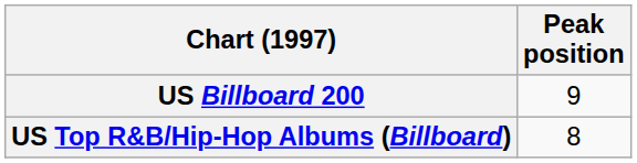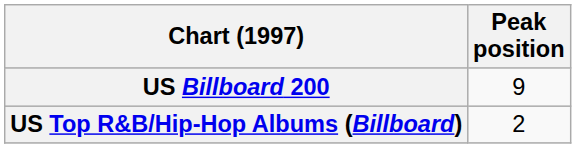US Top R&B/Hip-Hop Albums (Billboard) | Peak position: 8 -> 2
